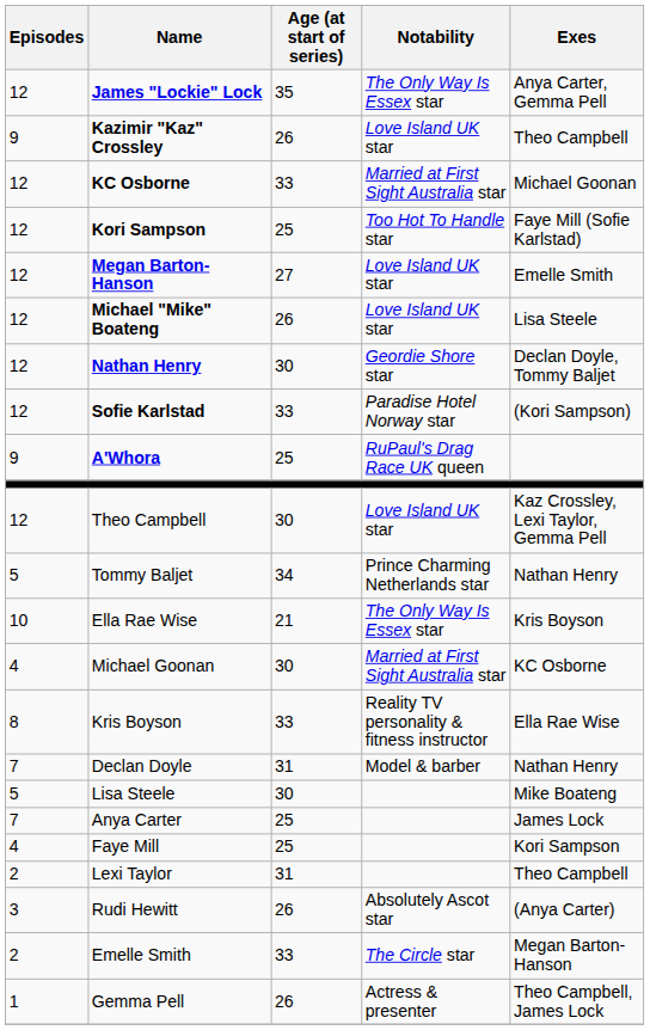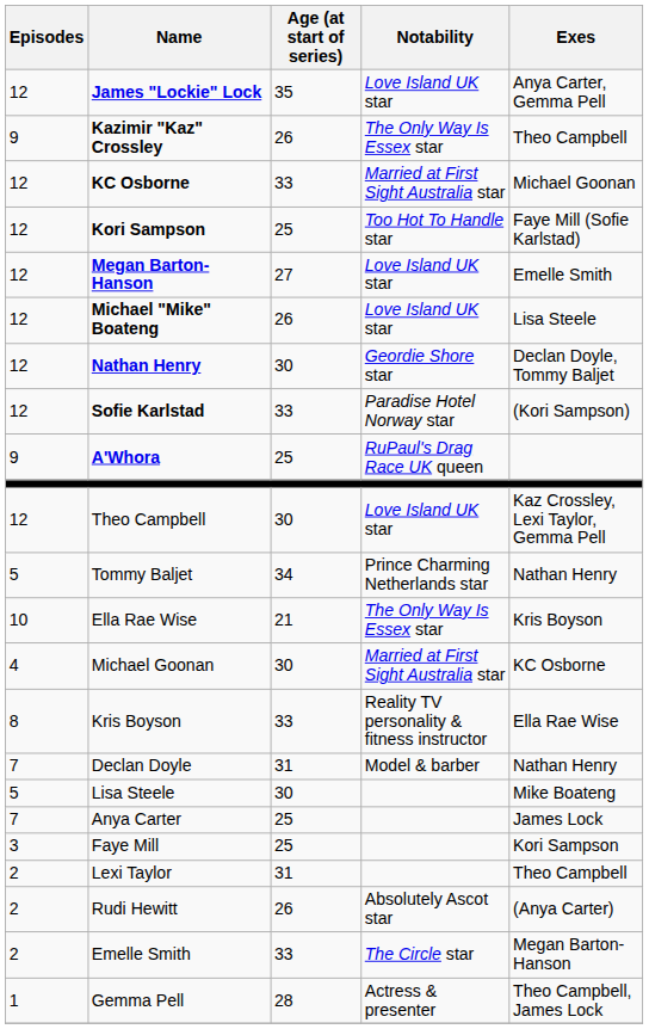James "Lockie" Lock | Notability: The Only Way Is Essex star -> Love Island UK star
Kazimir "Kaz" Crossley | Notability: Love Island UK star -> The Only Way Is Essex star
Faye Mill | Episodes: 4 -> 3
Rudi Hewitt | Episodes: 3 -> 2
Gemma Pell | Age (at start of series): 26 -> 28
